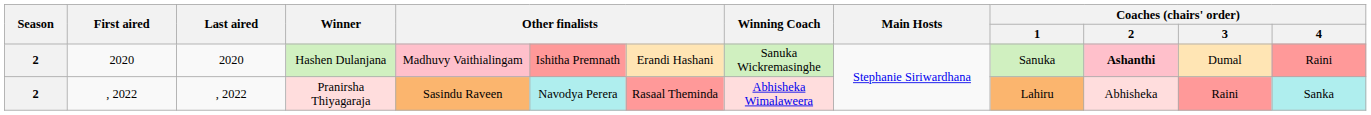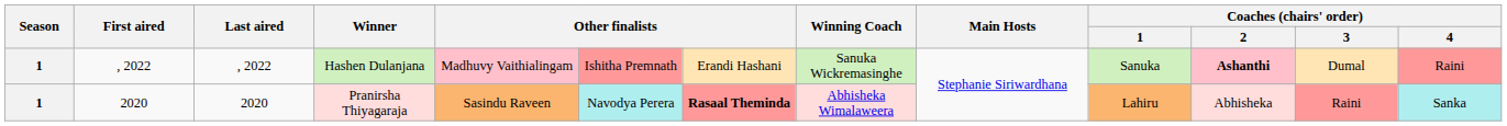Hashen Dulanjana | Season: 2 -> 1
Hashen Dulanjana | First aired: 2020 -> , 2022
Hashen Dulanjana | Last aired: 2020 -> , 2022
Pranirsha Thiyagaraja | Season: 2 -> 1
Pranirsha Thiyagaraja | First aired: , 2022 -> 2020
Pranirsha Thiyagaraja | Last aired: , 2022 -> 2020
Pranirsha Thiyagaraja | column 7: normal -> bold
